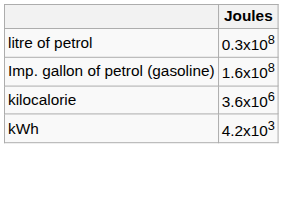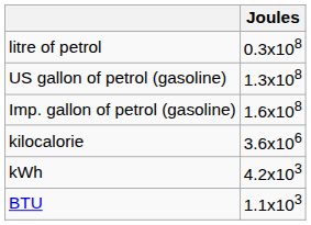+ row: US gallon of petrol (gasoline) | 1.3x108
+ row: BTU | 1.1x103
